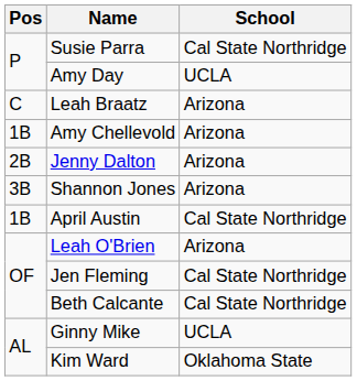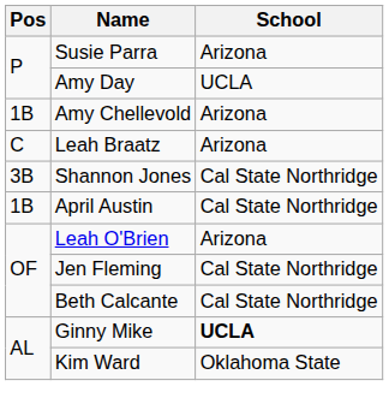Susie Parra | School: Cal State Northridge -> Arizona
rows swapped: Leah Braatz <-> Amy Chellevold
- row: 2B | Jenny Dalton | Arizona
Shannon Jones | School: Arizona -> Cal State Northridge
Ginny Mike | School: normal -> bold
